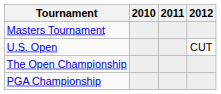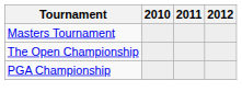- row: U.S. Open | CUT
